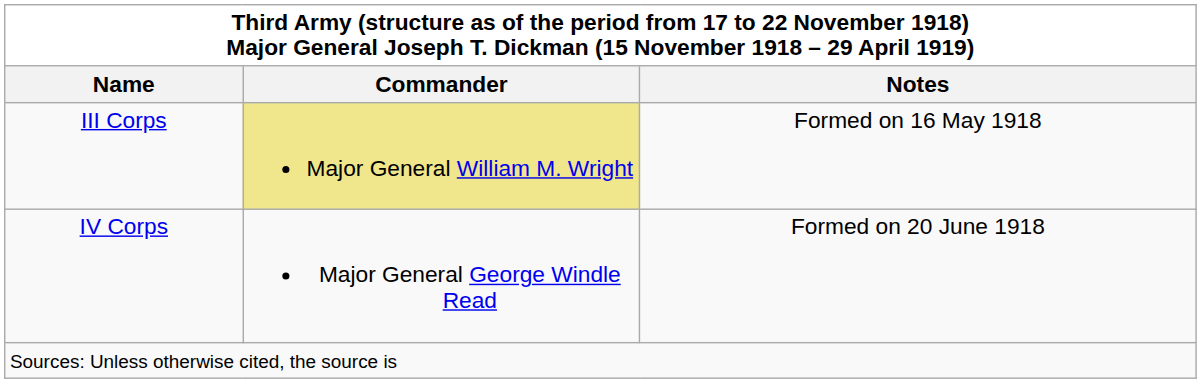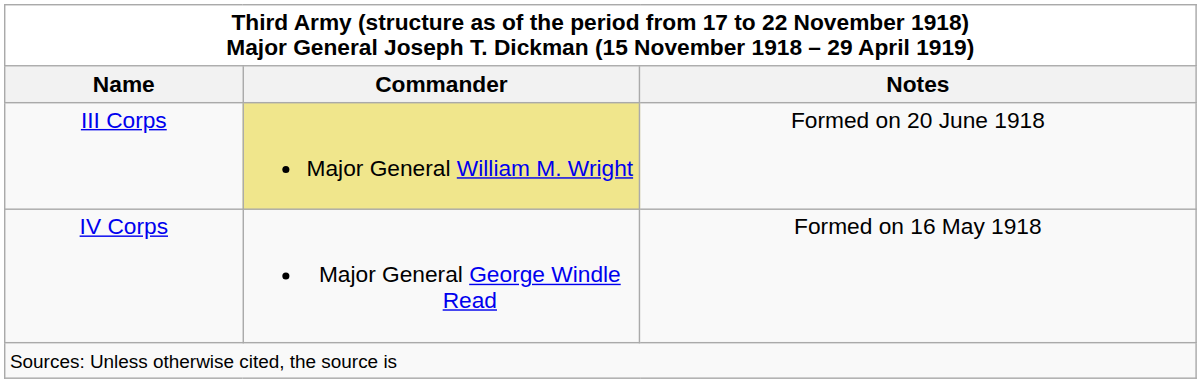III Corps | Notes: Formed on 16 May 1918 -> Formed on 20 June 1918
IV Corps | Notes: Formed on 20 June 1918 -> Formed on 16 May 1918
